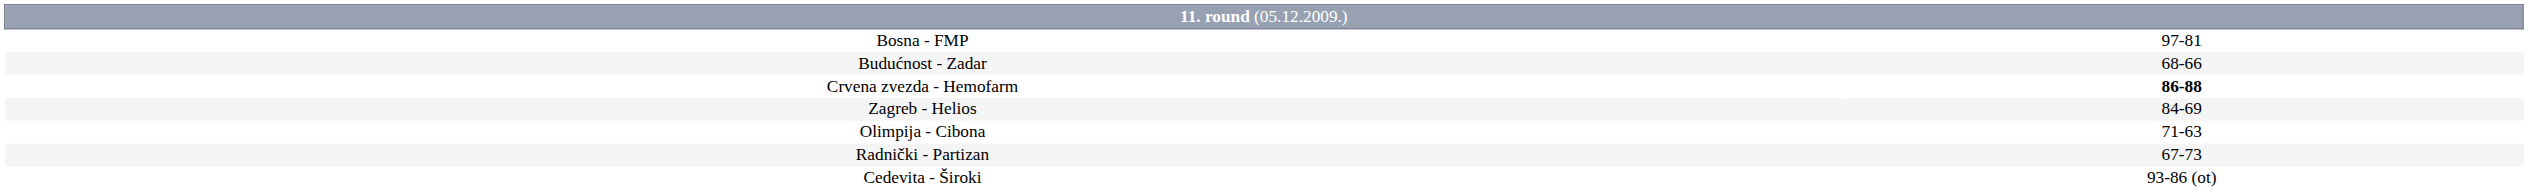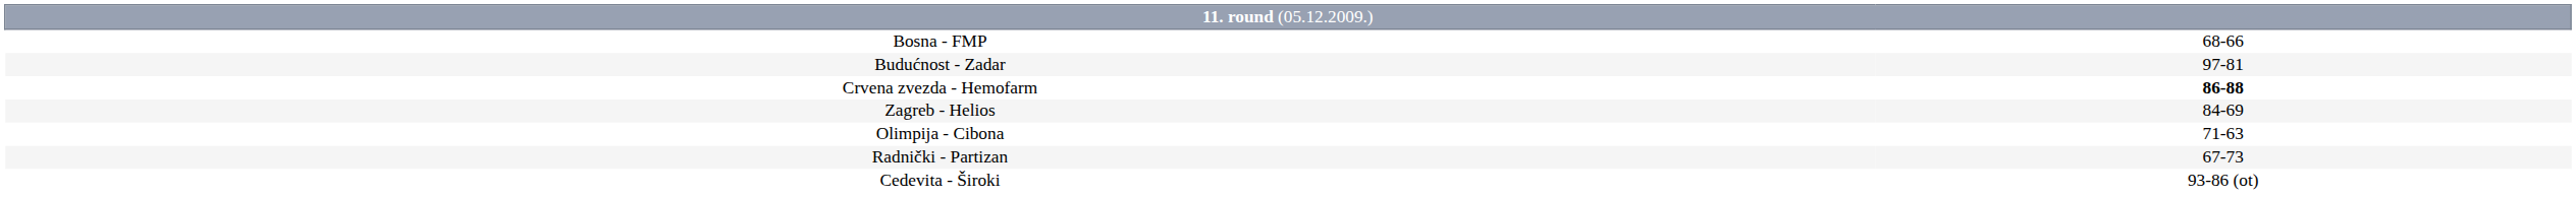Bosna - FMP | column 2: 97-81 -> 68-66
Budućnost - Zadar | column 2: 68-66 -> 97-81
